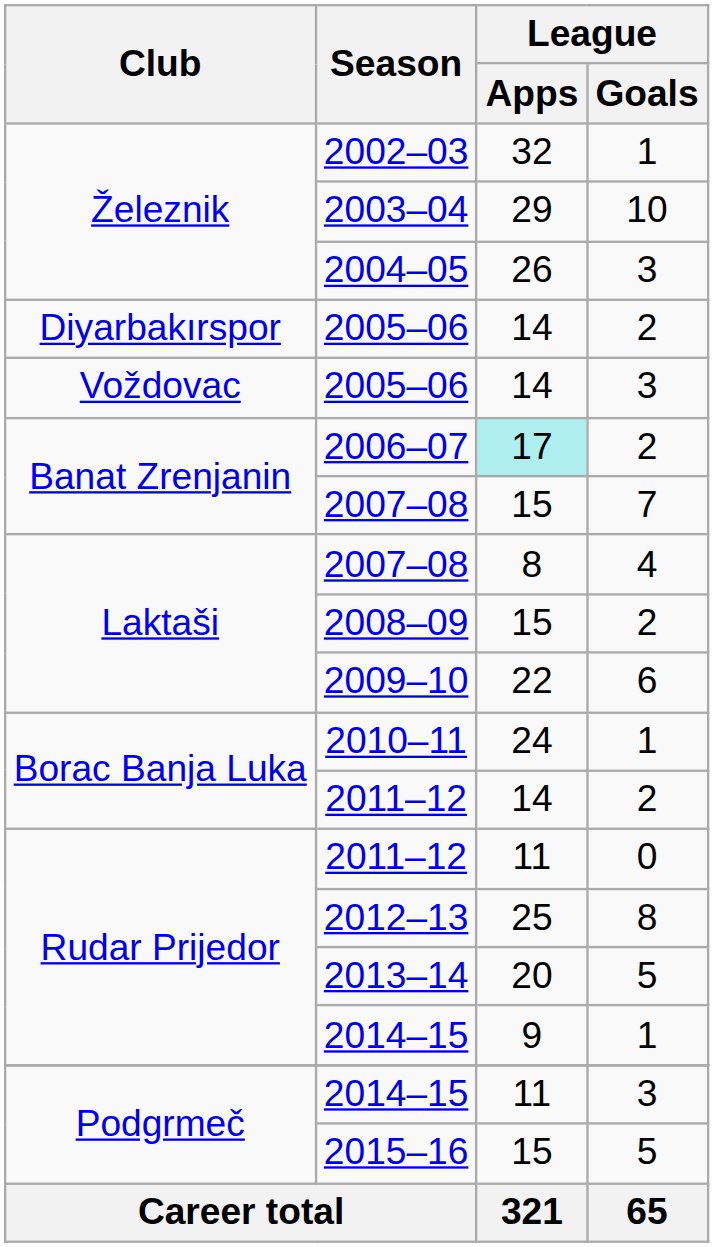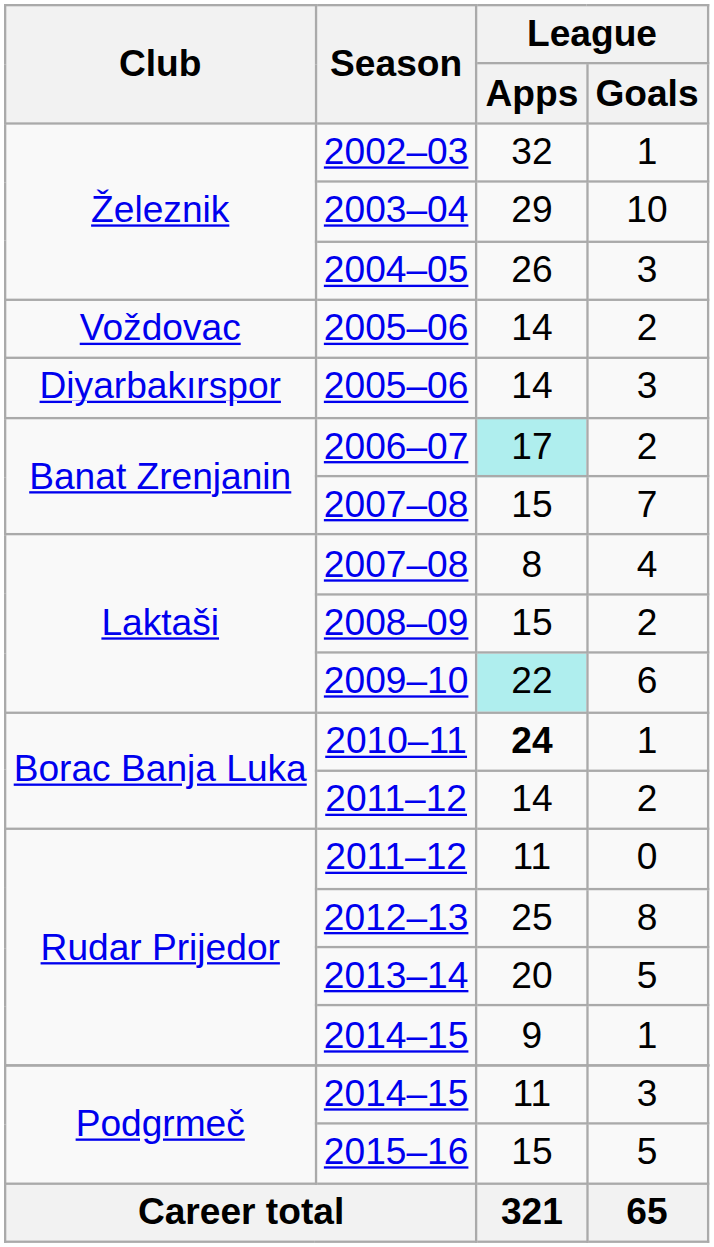2005–06 / 2 | Club: Diyarbakırspor -> Voždovac
2005–06 / 3 | Club: Voždovac -> Diyarbakırspor
2009–10 | League / Apps: no background -> paleturquoise background
2010–11 | League / Apps: normal -> bold
